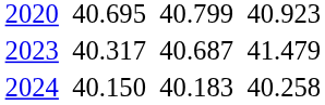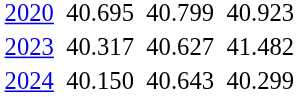2023 | column 5: 40.687 -> 40.627
2023 | column 7: 41.479 -> 41.482
2024 | column 5: 40.183 -> 40.643
2024 | column 7: 40.258 -> 40.299
